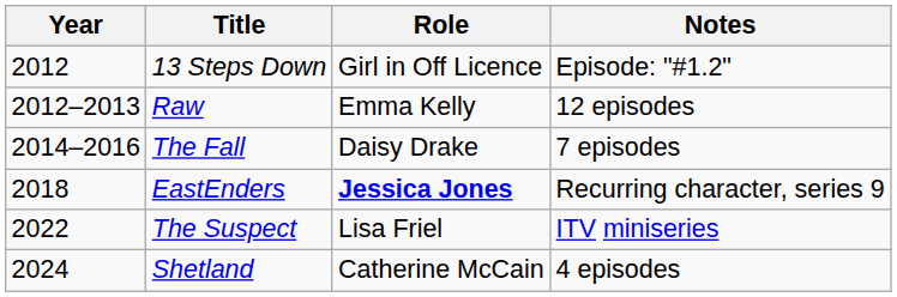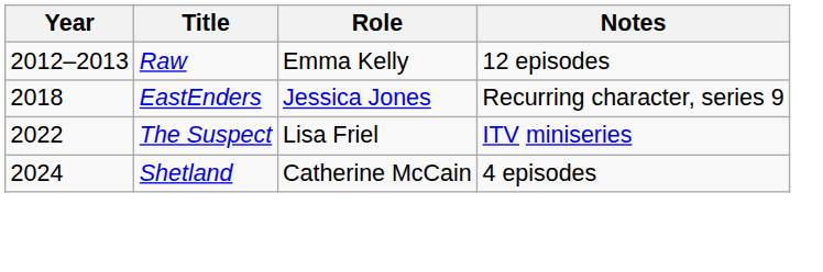- row: 2012 | 13 Steps Down | Girl in Off Licence | Episode: "#1.2"
- row: 2014–2016 | The Fall | Daisy Drake | 7 episodes
EastEnders | Role: bold -> normal
